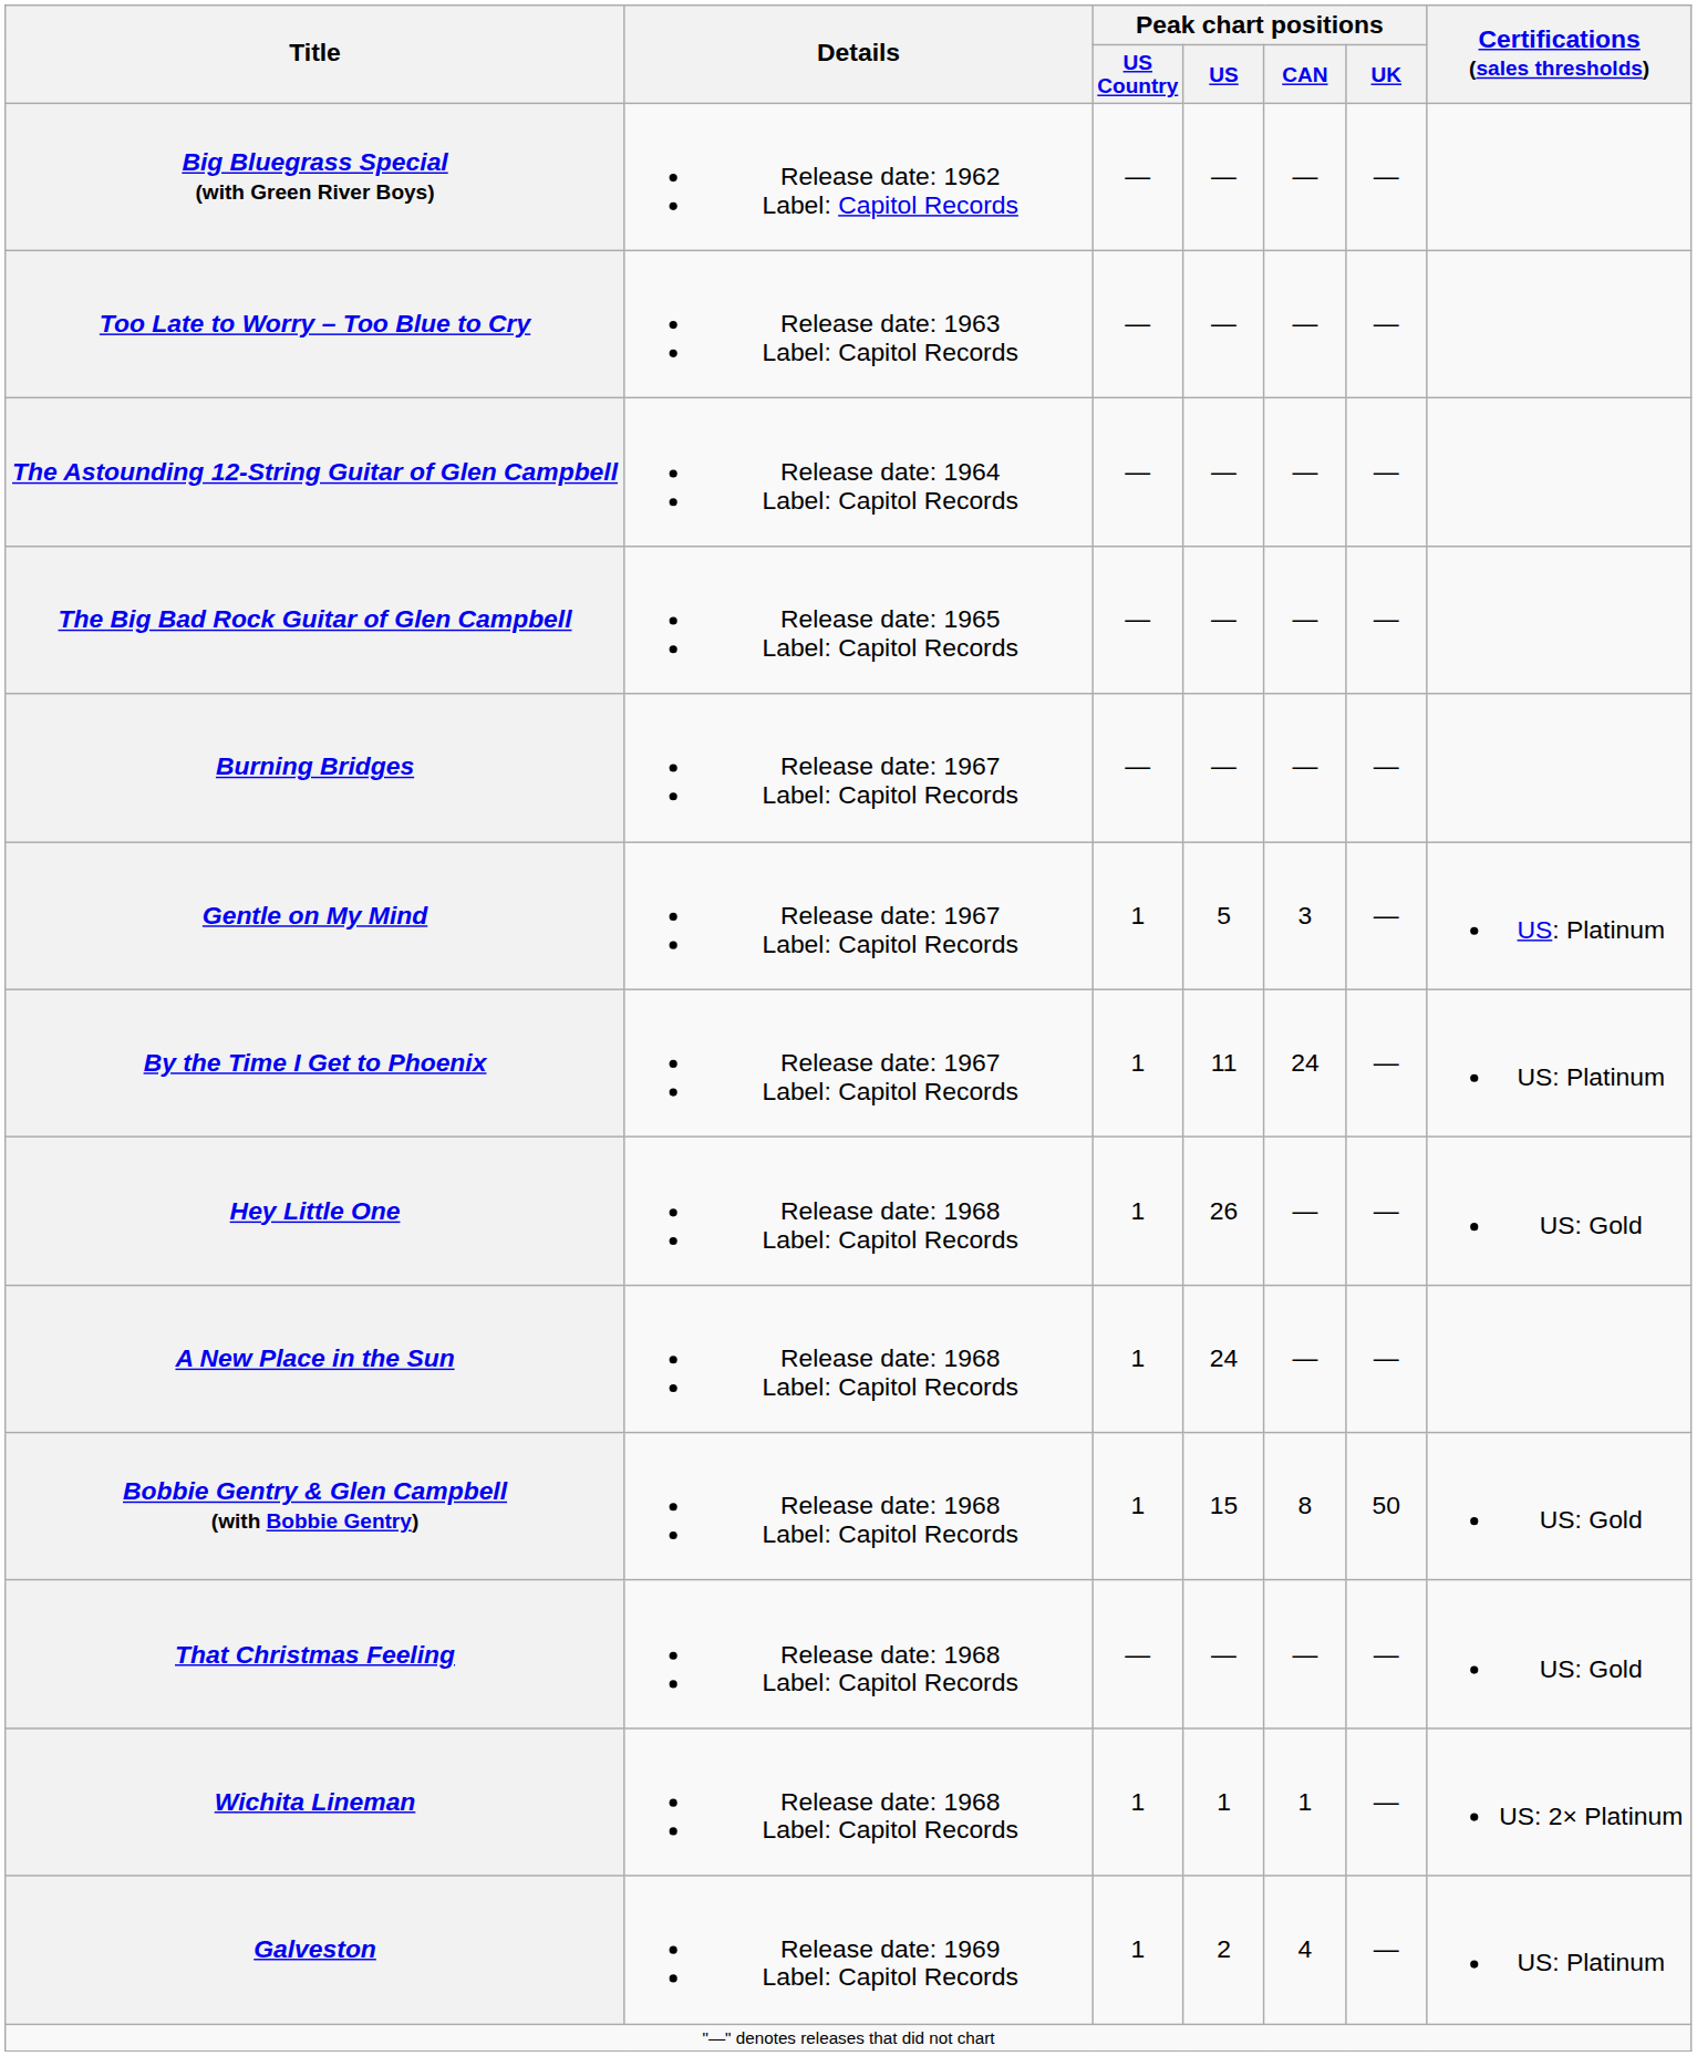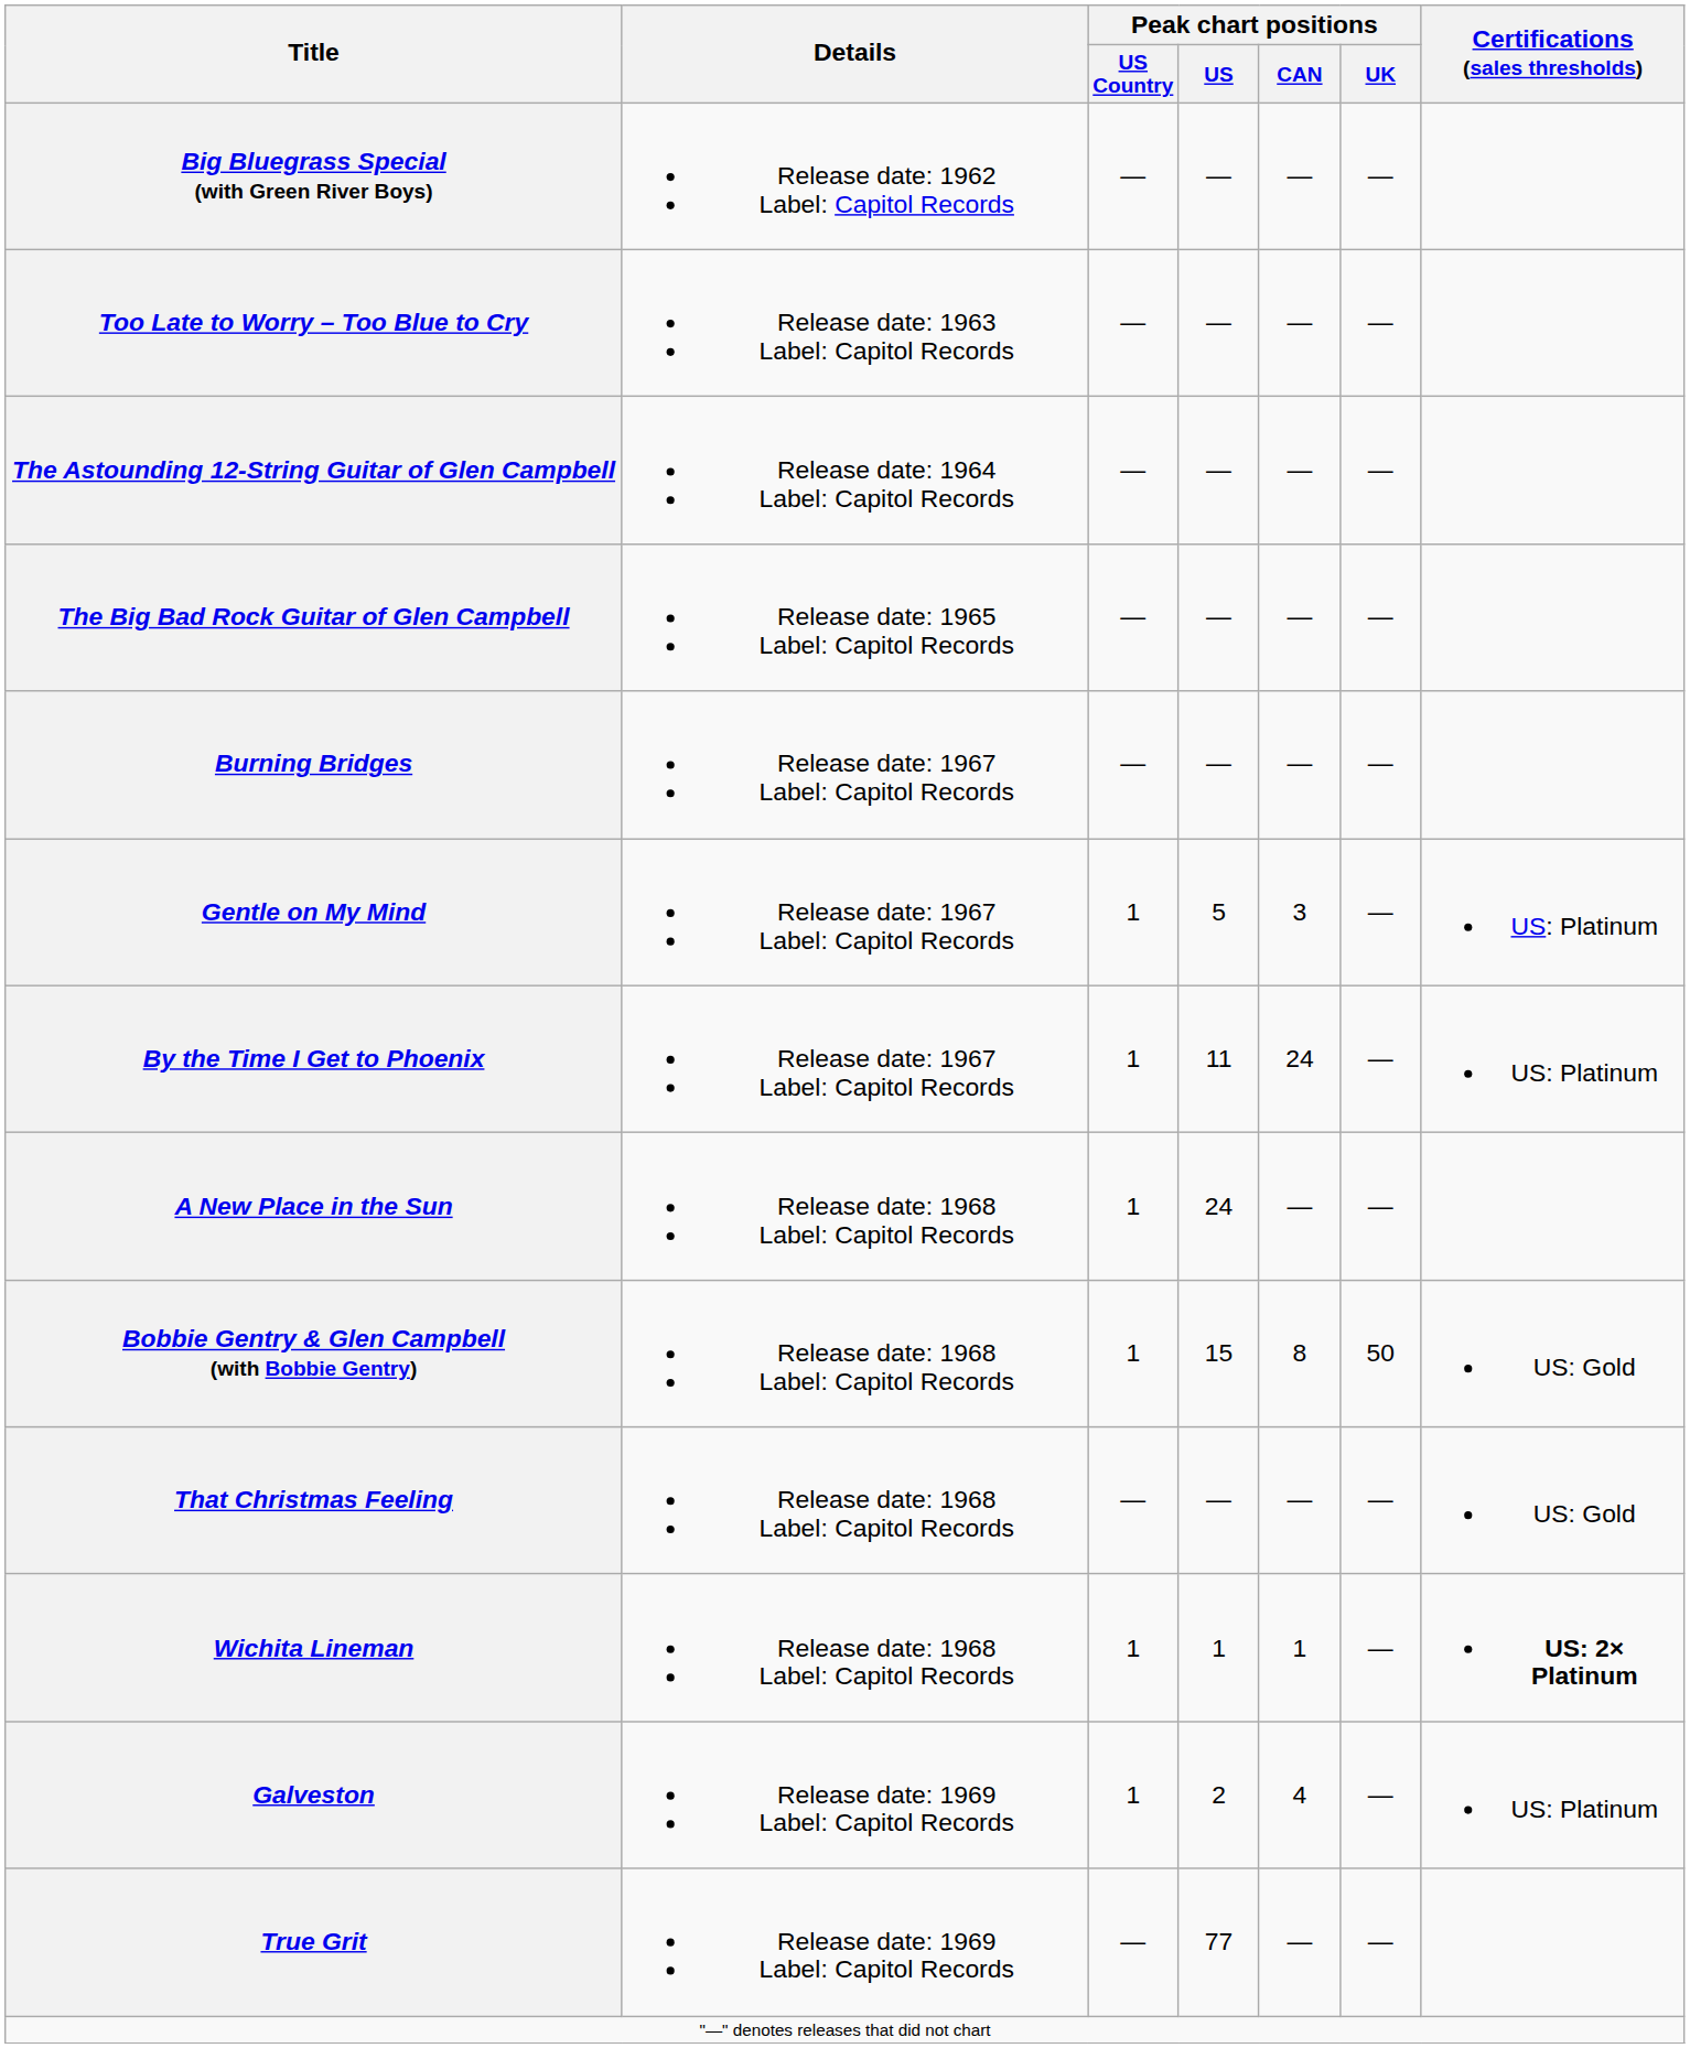- row: Hey Little One | Release date: 1968 Label: Capitol Records | 1 | 26 | — | — | US: Gold
Wichita Lineman | Certifications (sales thresholds): normal -> bold
+ row: True Grit | Release date: 1969 Label: Capitol Records | — | 77 | — | —
